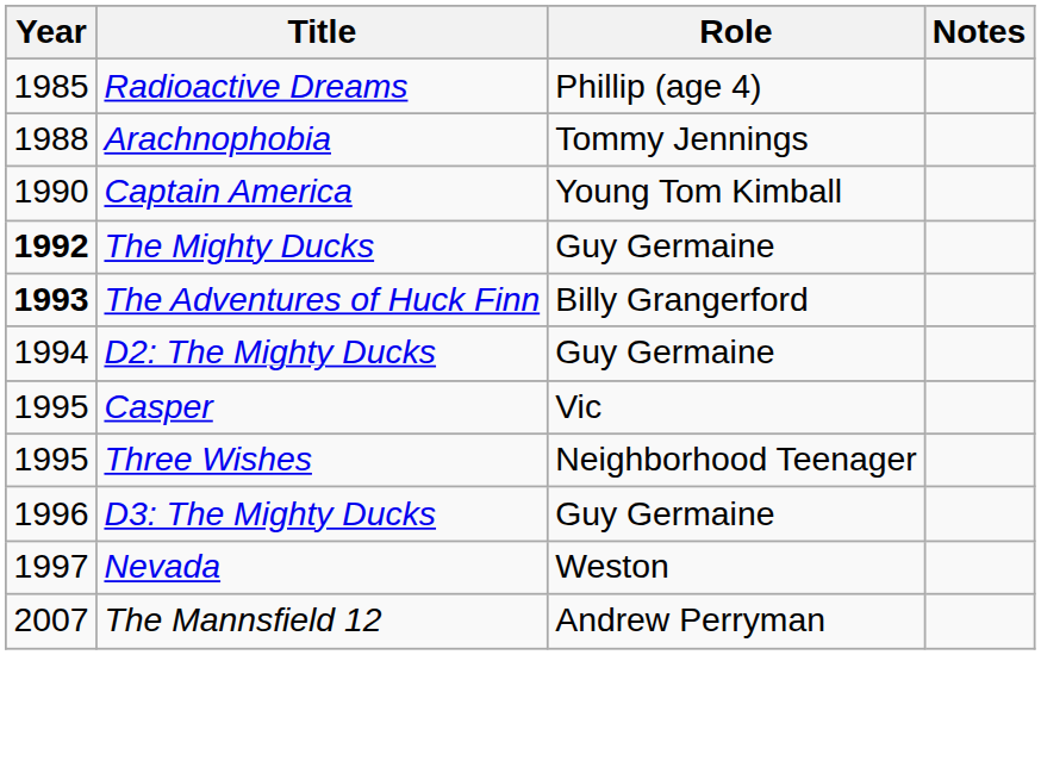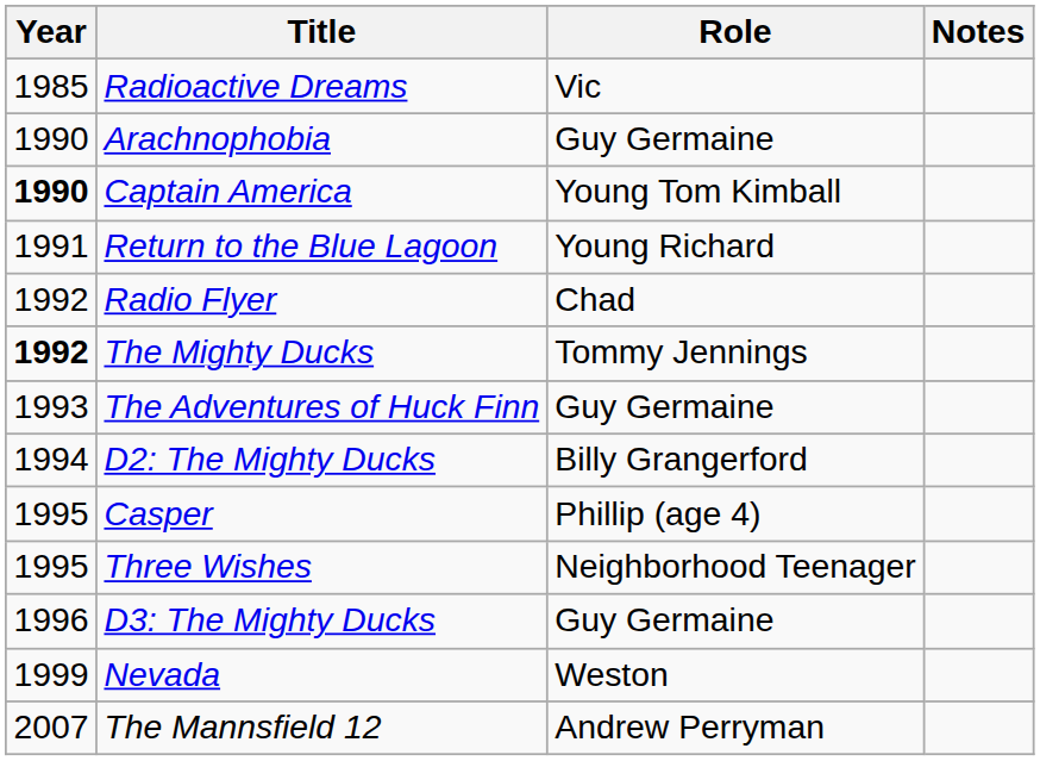Radioactive Dreams | Role: Phillip (age 4) -> Vic
Arachnophobia | Year: 1988 -> 1990
Arachnophobia | Role: Tommy Jennings -> Guy Germaine
Captain America | Year: normal -> bold
+ row: 1991 | Return to the Blue Lagoon | Young Richard
+ row: 1992 | Radio Flyer | Chad
The Mighty Ducks | Role: Guy Germaine -> Tommy Jennings
The Adventures of Huck Finn | Year: bold -> normal
The Adventures of Huck Finn | Role: Billy Grangerford -> Guy Germaine
D2: The Mighty Ducks | Role: Guy Germaine -> Billy Grangerford
Casper | Role: Vic -> Phillip (age 4)
Nevada | Year: 1997 -> 1999
